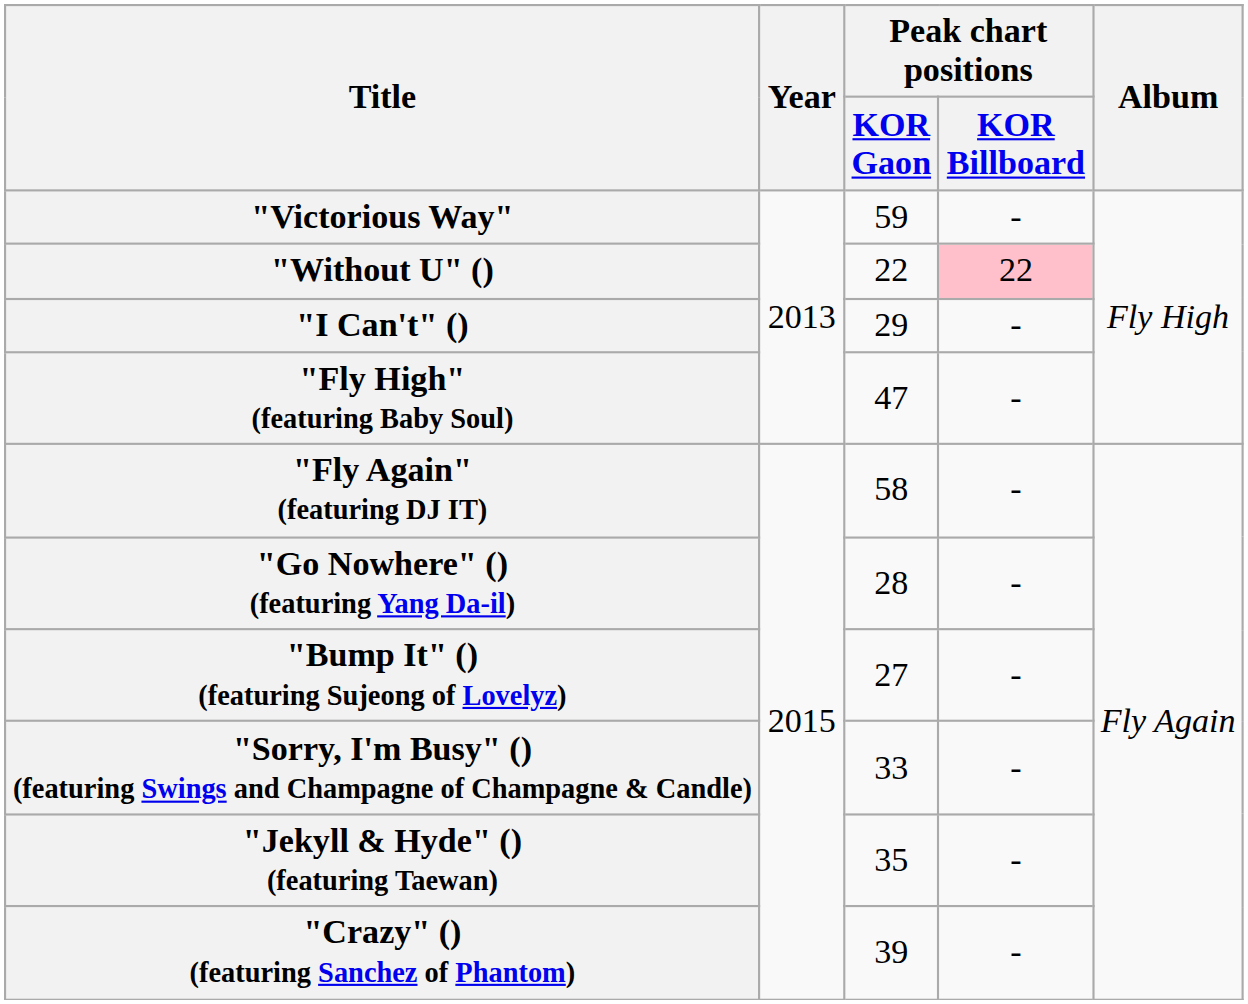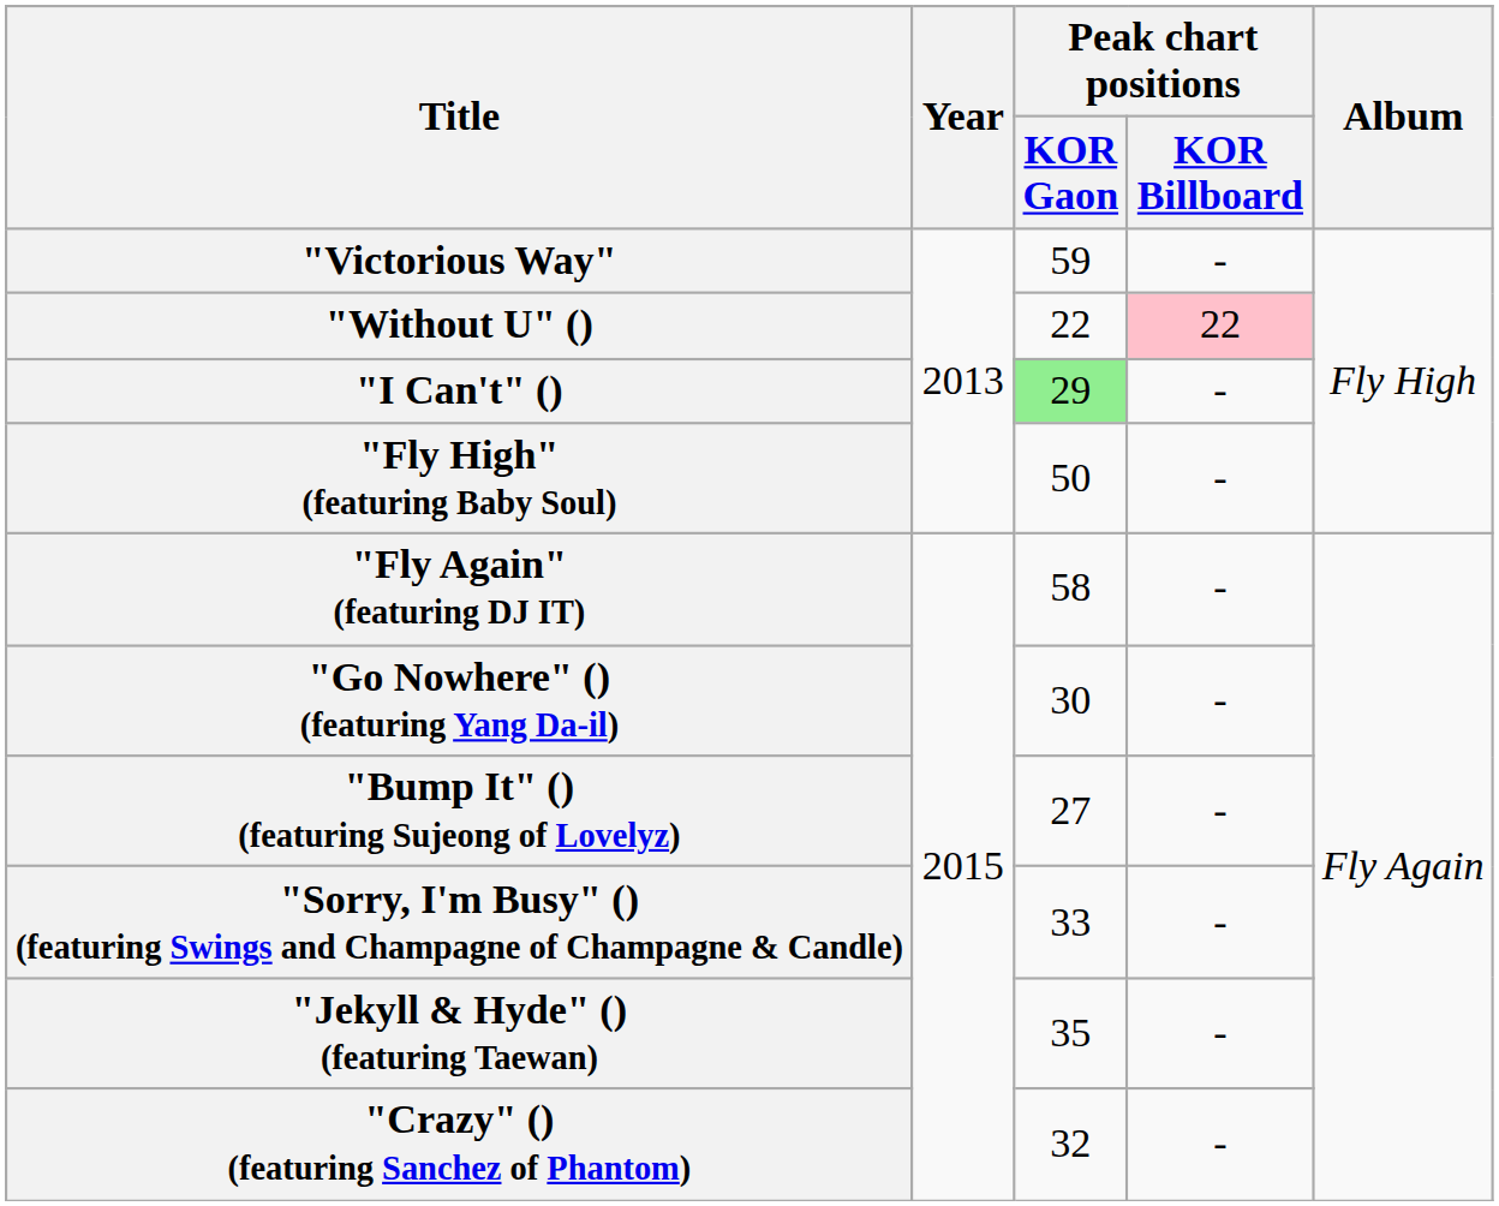"I Can't" () | Peak chart positions / KOR Gaon: no background -> lightgreen background
"Fly High" (featuring Baby Soul) | Peak chart positions / KOR Gaon: 47 -> 50
"Go Nowhere" () (featuring Yang Da-il) | Peak chart positions / KOR Gaon: 28 -> 30
"Crazy" () (featuring Sanchez of Phantom) | Peak chart positions / KOR Gaon: 39 -> 32
